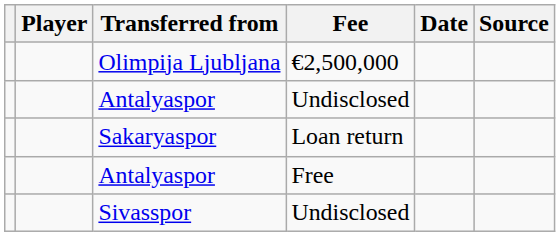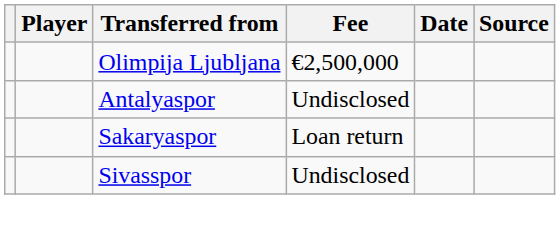- row: Antalyaspor | Free
